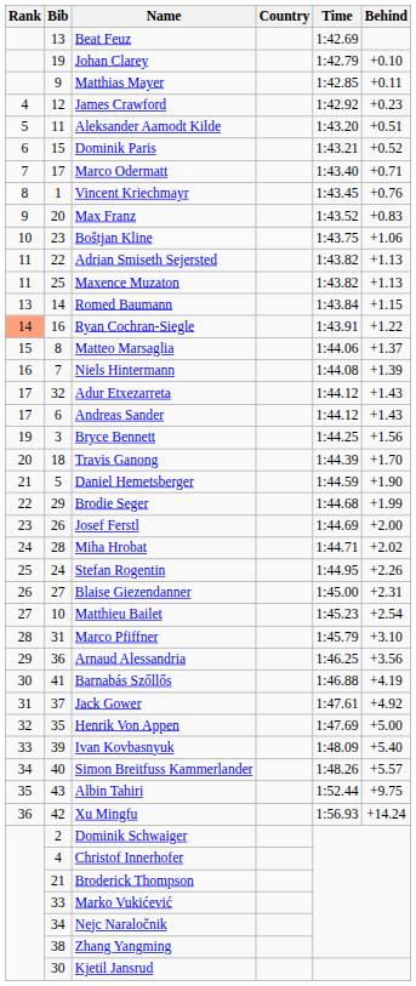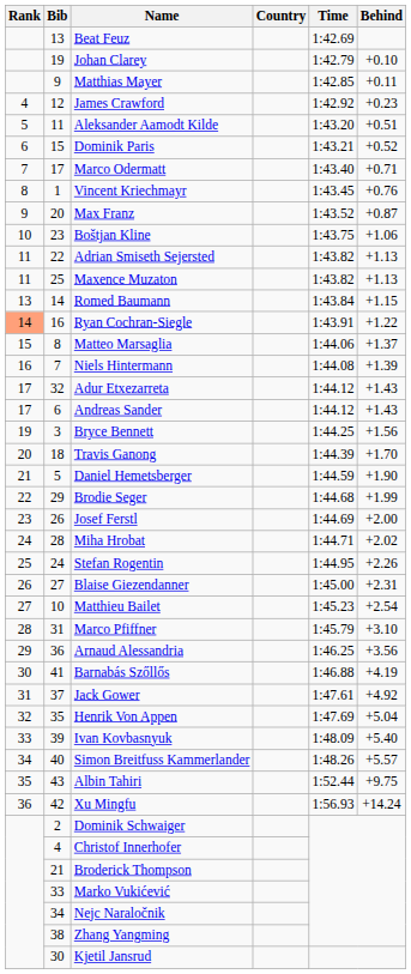Max Franz | Behind: +0.83 -> +0.87
Henrik Von Appen | Behind: +5.00 -> +5.04
